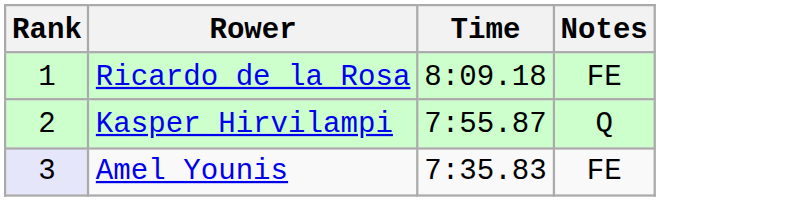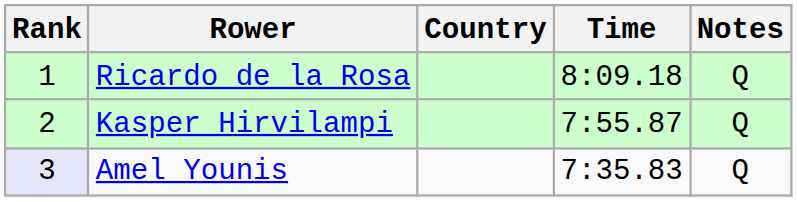+ column: Country
Ricardo de la Rosa | Notes: FE -> Q
Amel Younis | Notes: FE -> Q
